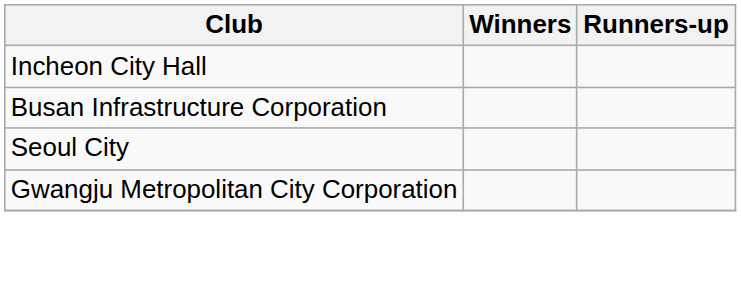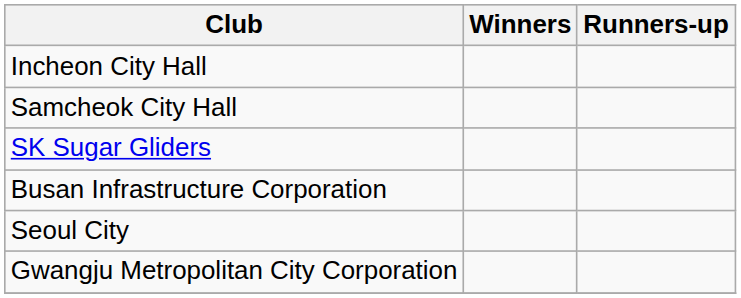+ row: Samcheok City Hall
+ row: SK Sugar Gliders
